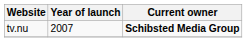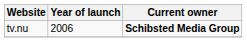tv.nu | Year of launch: 2007 -> 2006
